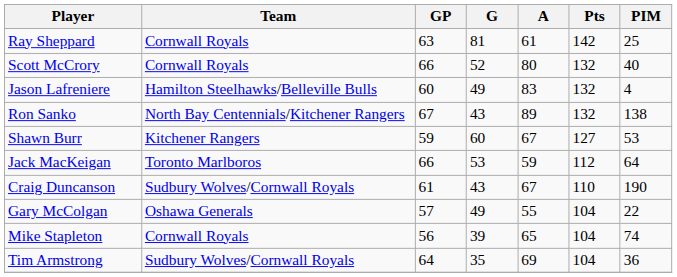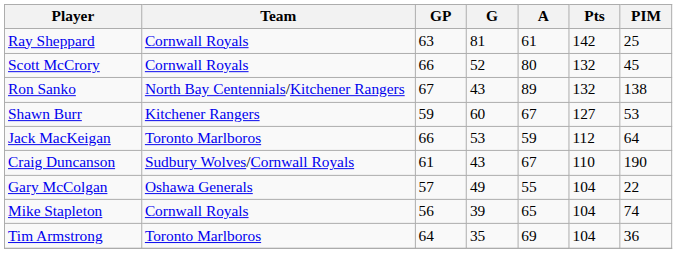Scott McCrory | PIM: 40 -> 45
- row: Jason Lafreniere | Hamilton Steelhawks/Belleville Bulls | 60 | 49 | 83 | 132 | 4
Tim Armstrong | Team: Sudbury Wolves/Cornwall Royals -> Toronto Marlboros
